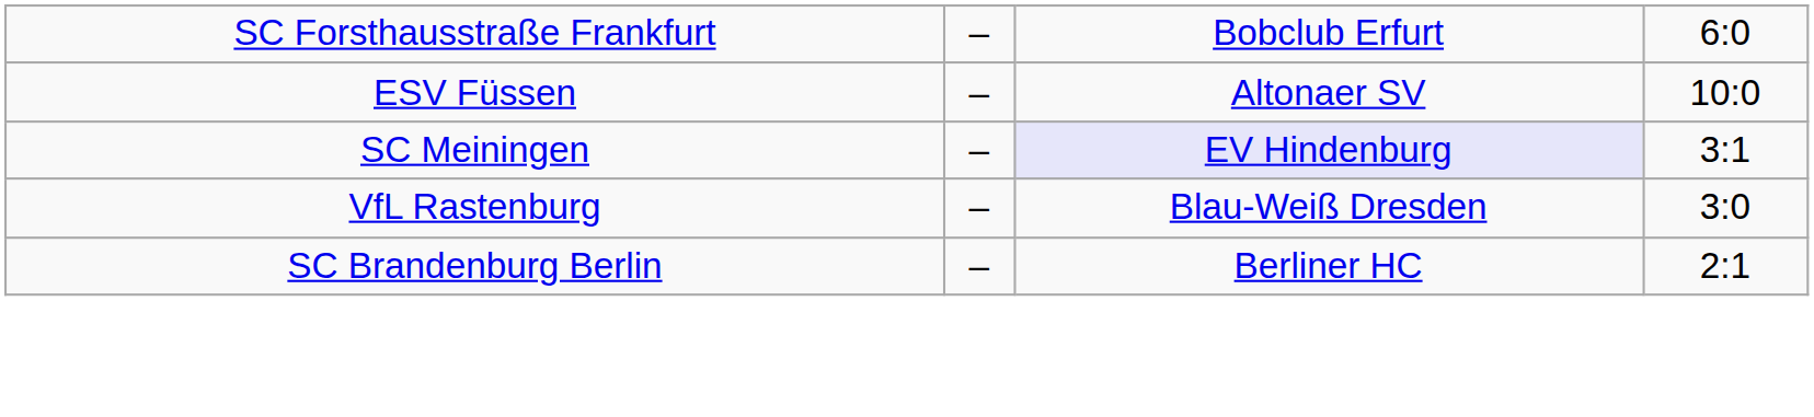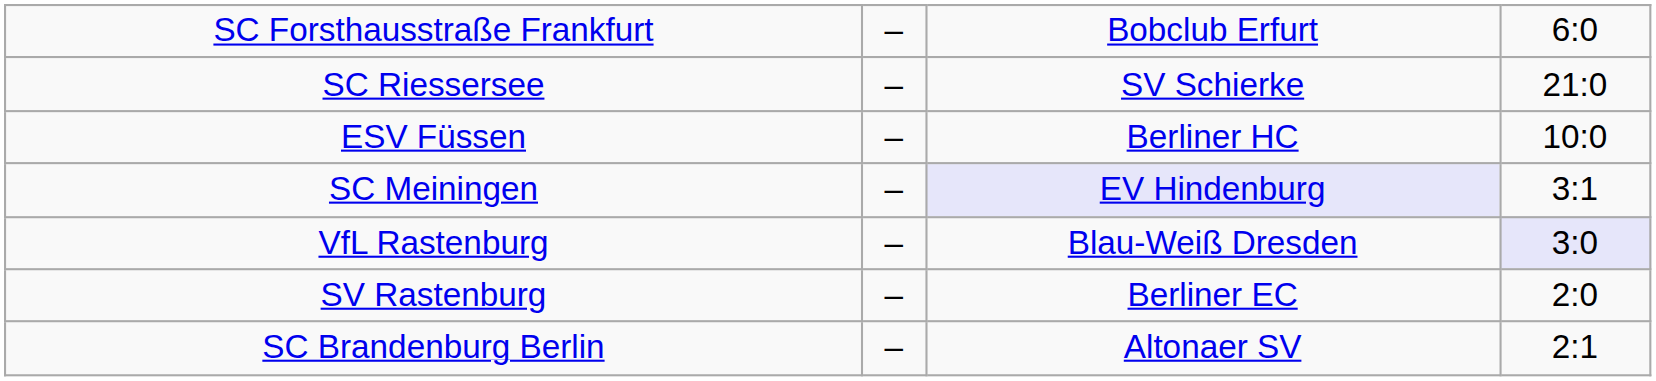+ row: SC Riessersee | – | SV Schierke | 21:0
ESV Füssen | column 3: Altonaer SV -> Berliner HC
VfL Rastenburg | column 4: no background -> lavender background
+ row: SV Rastenburg | – | Berliner EC | 2:0
SC Brandenburg Berlin | column 3: Berliner HC -> Altonaer SV
